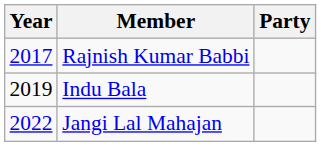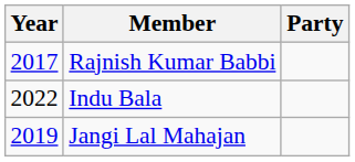Indu Bala | Year: 2019 -> 2022
Jangi Lal Mahajan | Year: 2022 -> 2019
